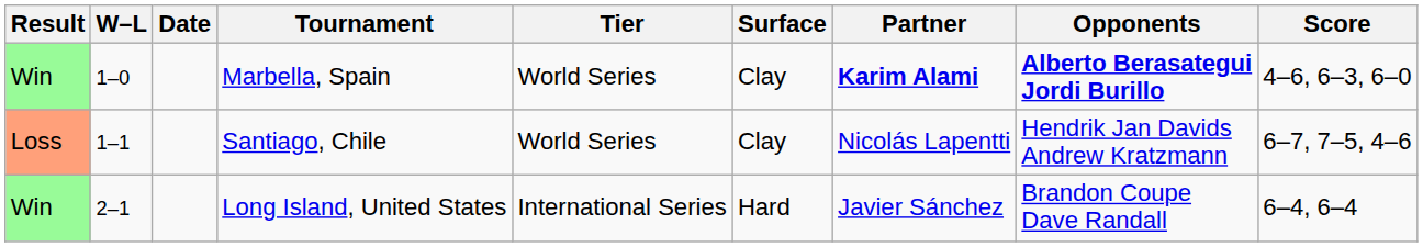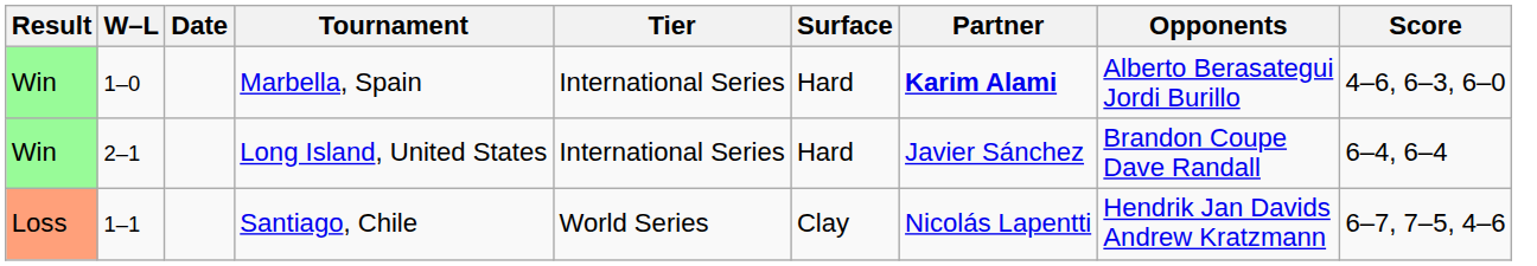Marbella, Spain | Tier: World Series -> International Series
Marbella, Spain | Surface: Clay -> Hard
Marbella, Spain | Opponents: bold -> normal
rows swapped: Santiago, Chile <-> Long Island, United States
